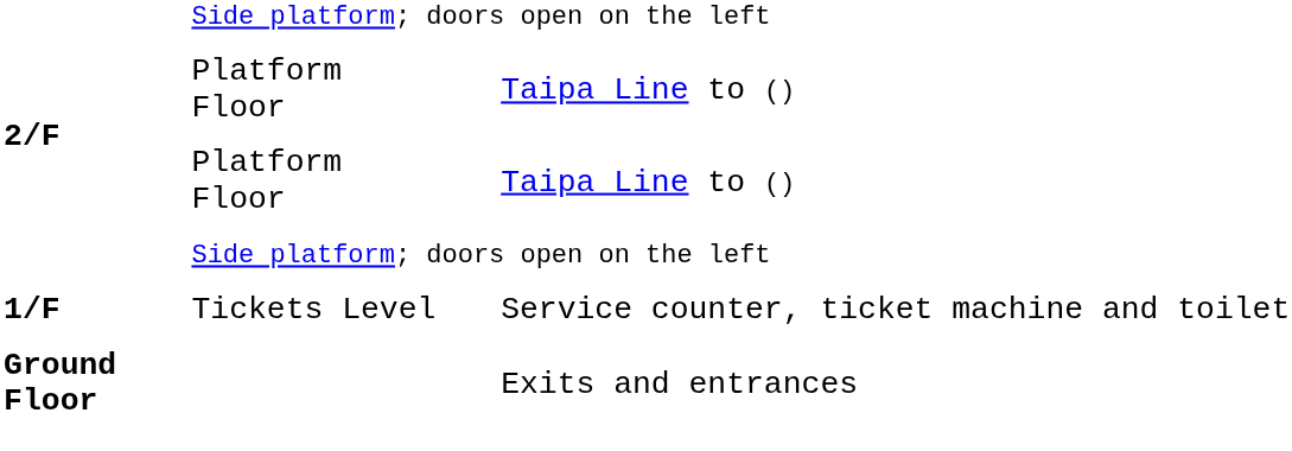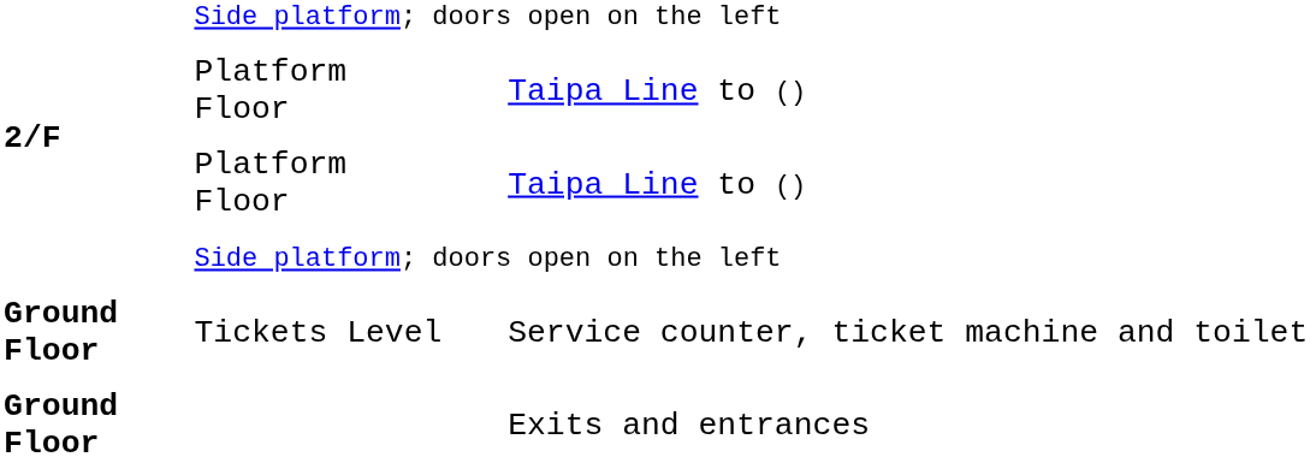Tickets Level | column 1: 1/F -> Ground Floor
